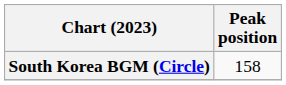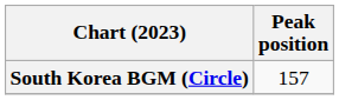South Korea BGM (Circle) | Peak position: 158 -> 157
